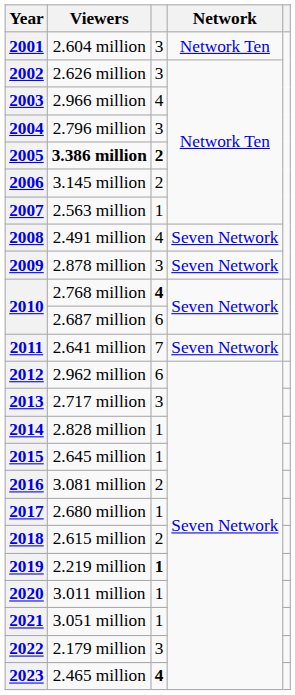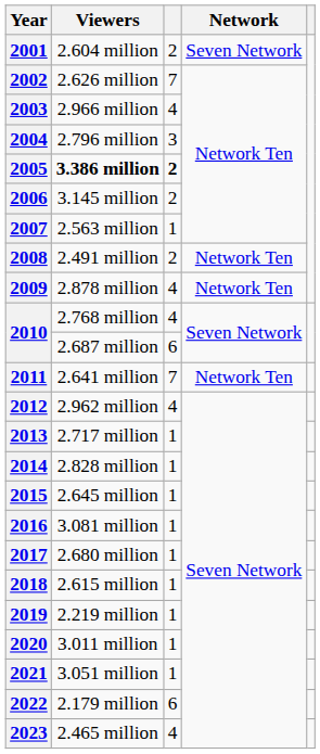2001 | column 3: 3 -> 2
2001 | Network: Network Ten -> Seven Network
2002 | column 3: 3 -> 7
2008 | column 3: 4 -> 2
2008 | Network: Seven Network -> Network Ten
2009 | column 3: 3 -> 4
2009 | Network: Seven Network -> Network Ten
2010 / 2.768 million | column 3: bold -> normal
2011 | Network: Seven Network -> Network Ten
2012 | column 3: 6 -> 4
2013 | column 3: 3 -> 1
2016 | column 3: 2 -> 1
2018 | column 3: 2 -> 1
2019 | column 3: bold -> normal
2022 | column 3: 3 -> 6
2023 | column 3: bold -> normal
